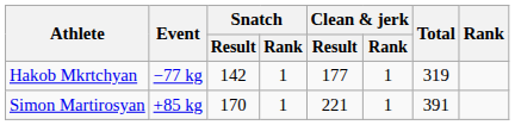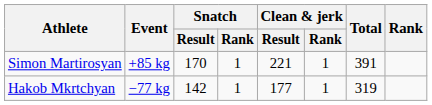rows swapped: Hakob Mkrtchyan <-> Simon Martirosyan
